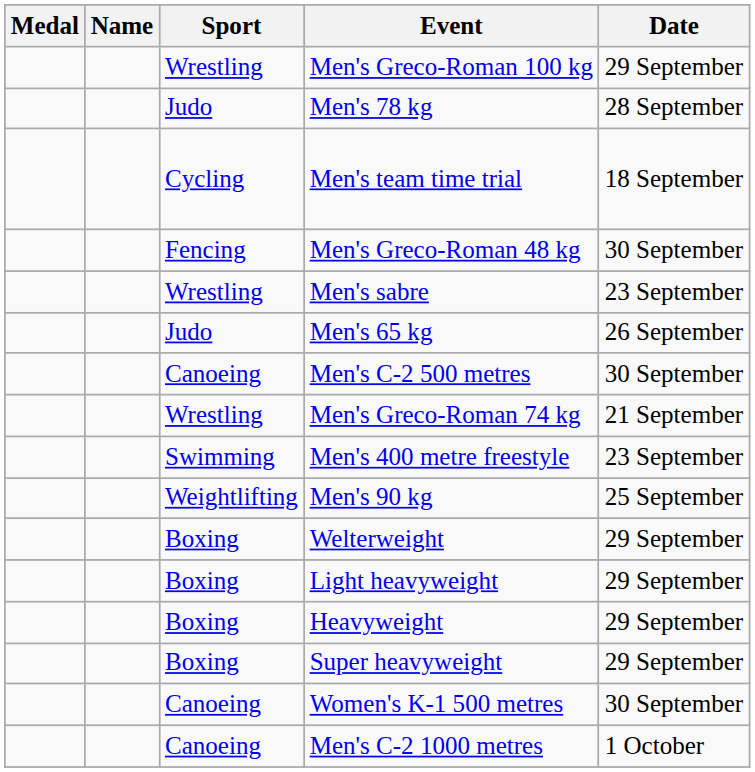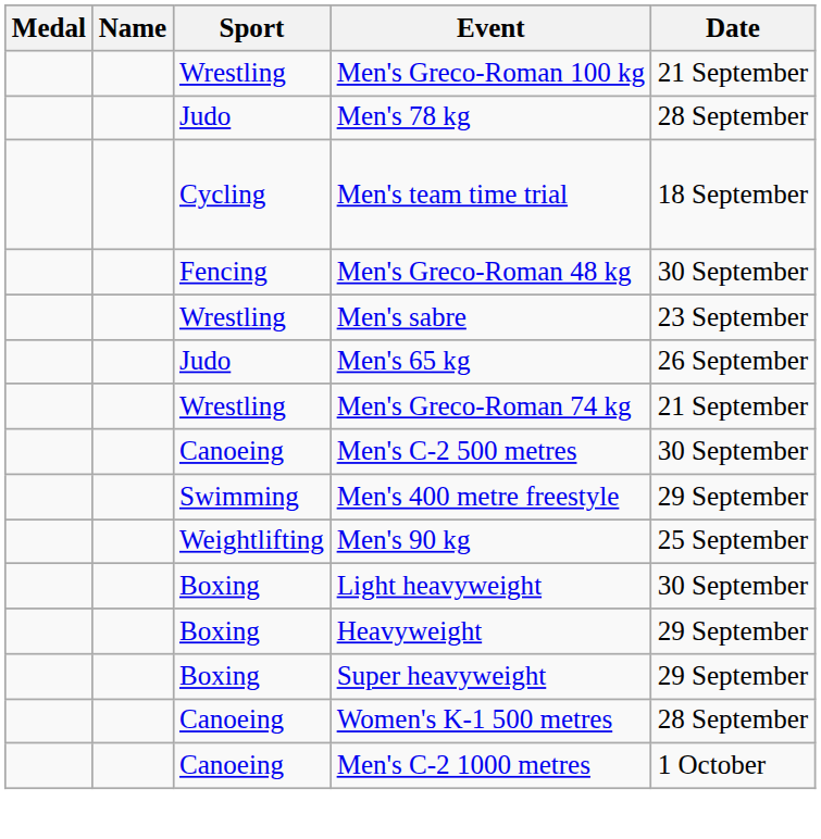Men's Greco-Roman 100 kg | Date: 29 September -> 21 September
rows swapped: Men's C-2 500 metres <-> Men's Greco-Roman 74 kg
Men's 400 metre freestyle | Date: 23 September -> 29 September
- row: Boxing | Welterweight | 29 September
Light heavyweight | Date: 29 September -> 30 September
Women's K-1 500 metres | Date: 30 September -> 28 September
